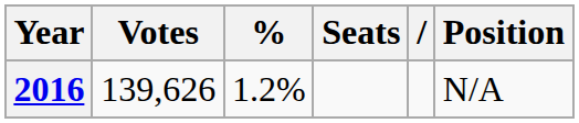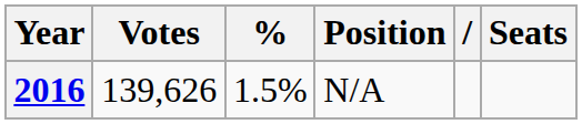columns swapped: Seats <-> Position
2016 | %: 1.2% -> 1.5%
